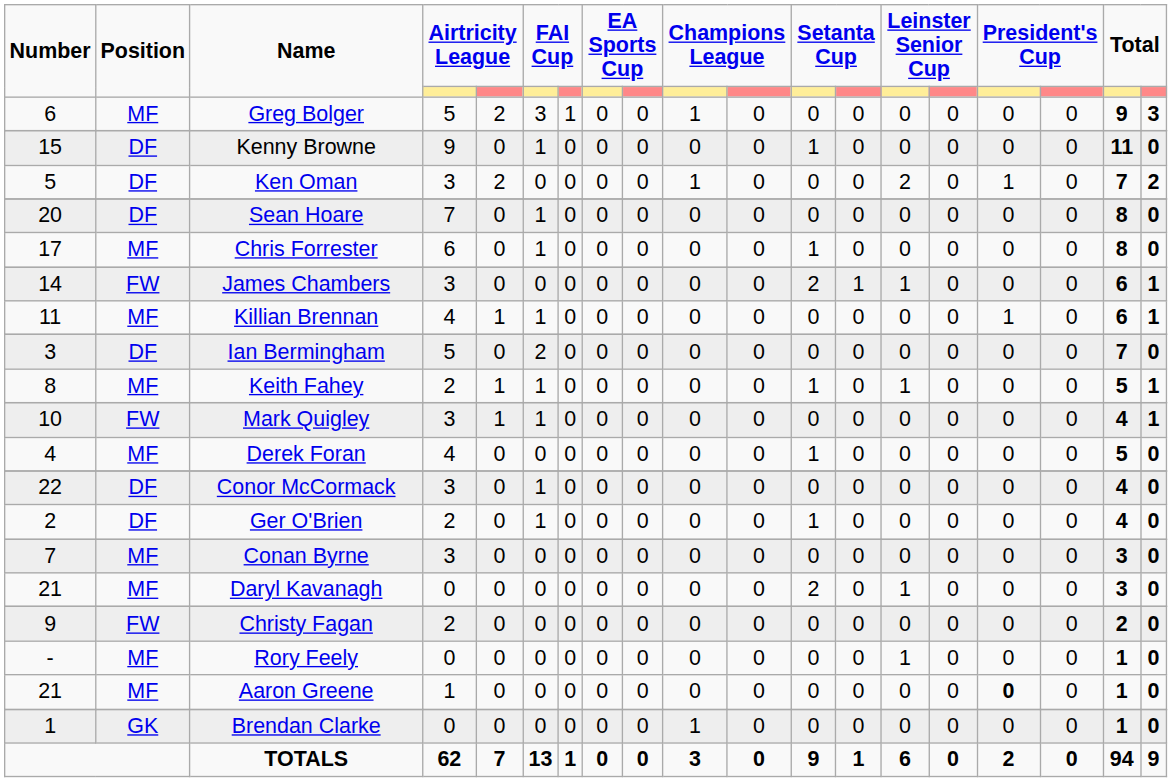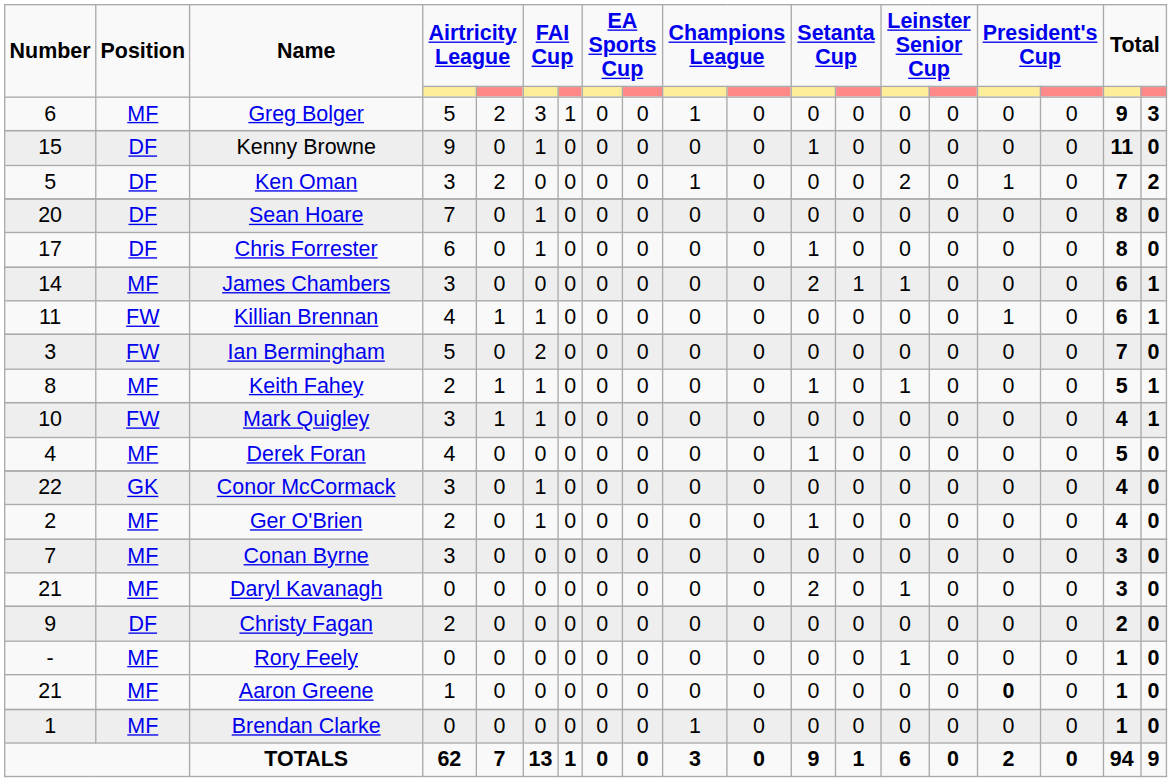Chris Forrester | Position: MF -> DF
James Chambers | Position: FW -> MF
Killian Brennan | Position: MF -> FW
Ian Bermingham | Position: DF -> FW
Conor McCormack | Position: DF -> GK
Ger O'Brien | Position: DF -> MF
Christy Fagan | Position: FW -> DF
Brendan Clarke | Position: GK -> MF
